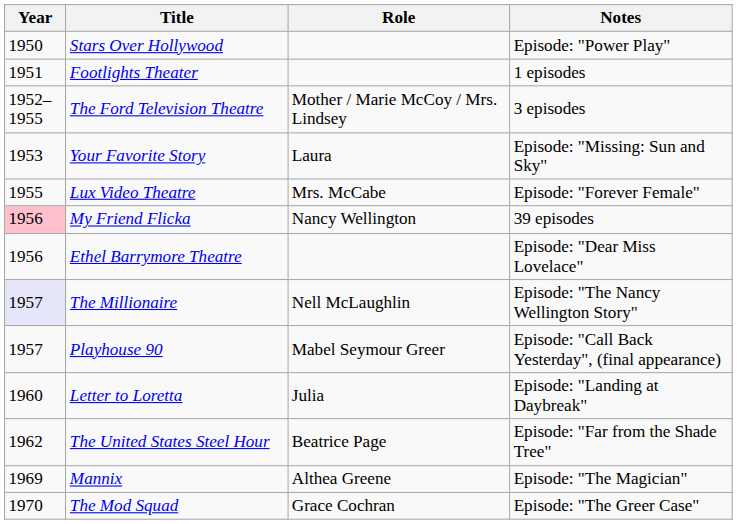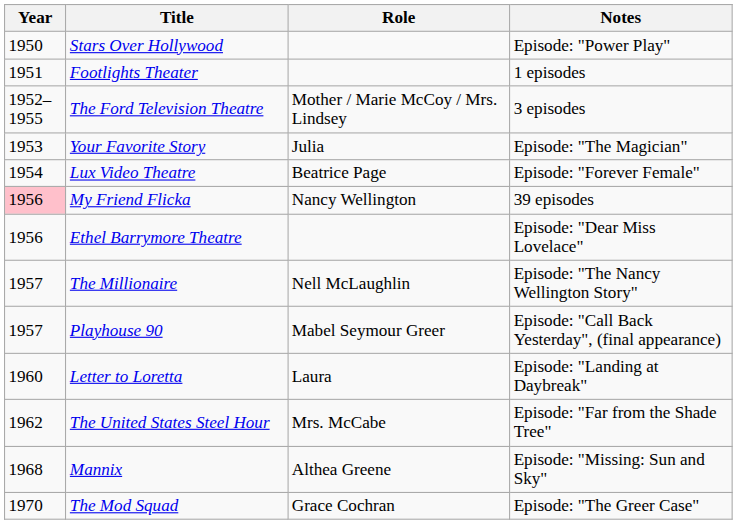Your Favorite Story | Role: Laura -> Julia
Your Favorite Story | Notes: Episode: "Missing: Sun and Sky" -> Episode: "The Magician"
Lux Video Theatre | Year: 1955 -> 1954
Lux Video Theatre | Role: Mrs. McCabe -> Beatrice Page
The Millionaire | Year: lavender background -> no background
Letter to Loretta | Role: Julia -> Laura
The United States Steel Hour | Role: Beatrice Page -> Mrs. McCabe
Mannix | Year: 1969 -> 1968
Mannix | Notes: Episode: "The Magician" -> Episode: "Missing: Sun and Sky"
